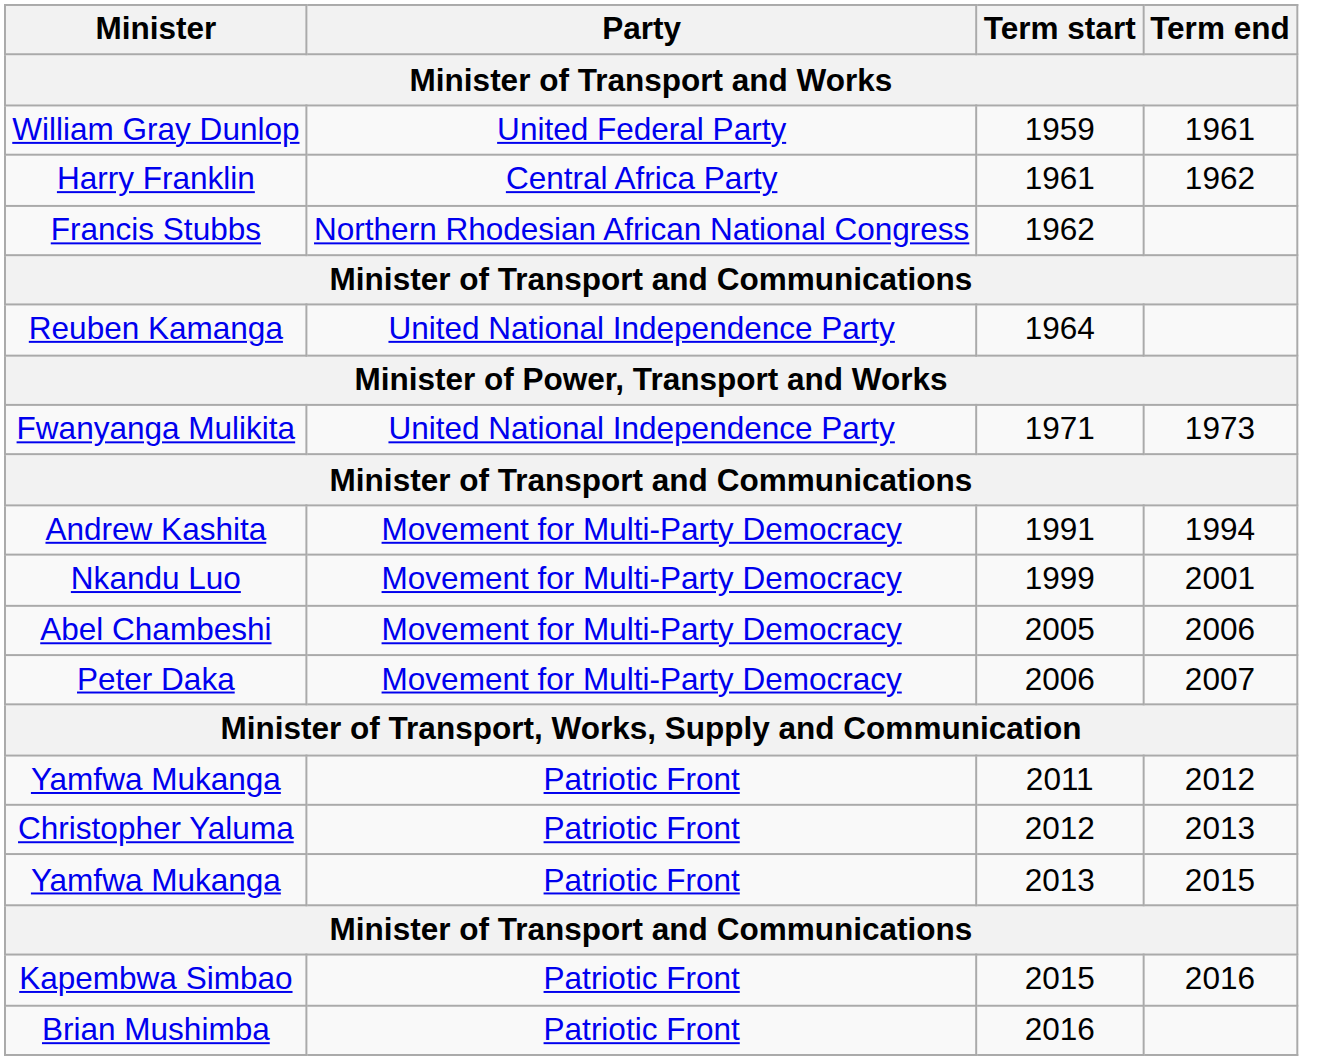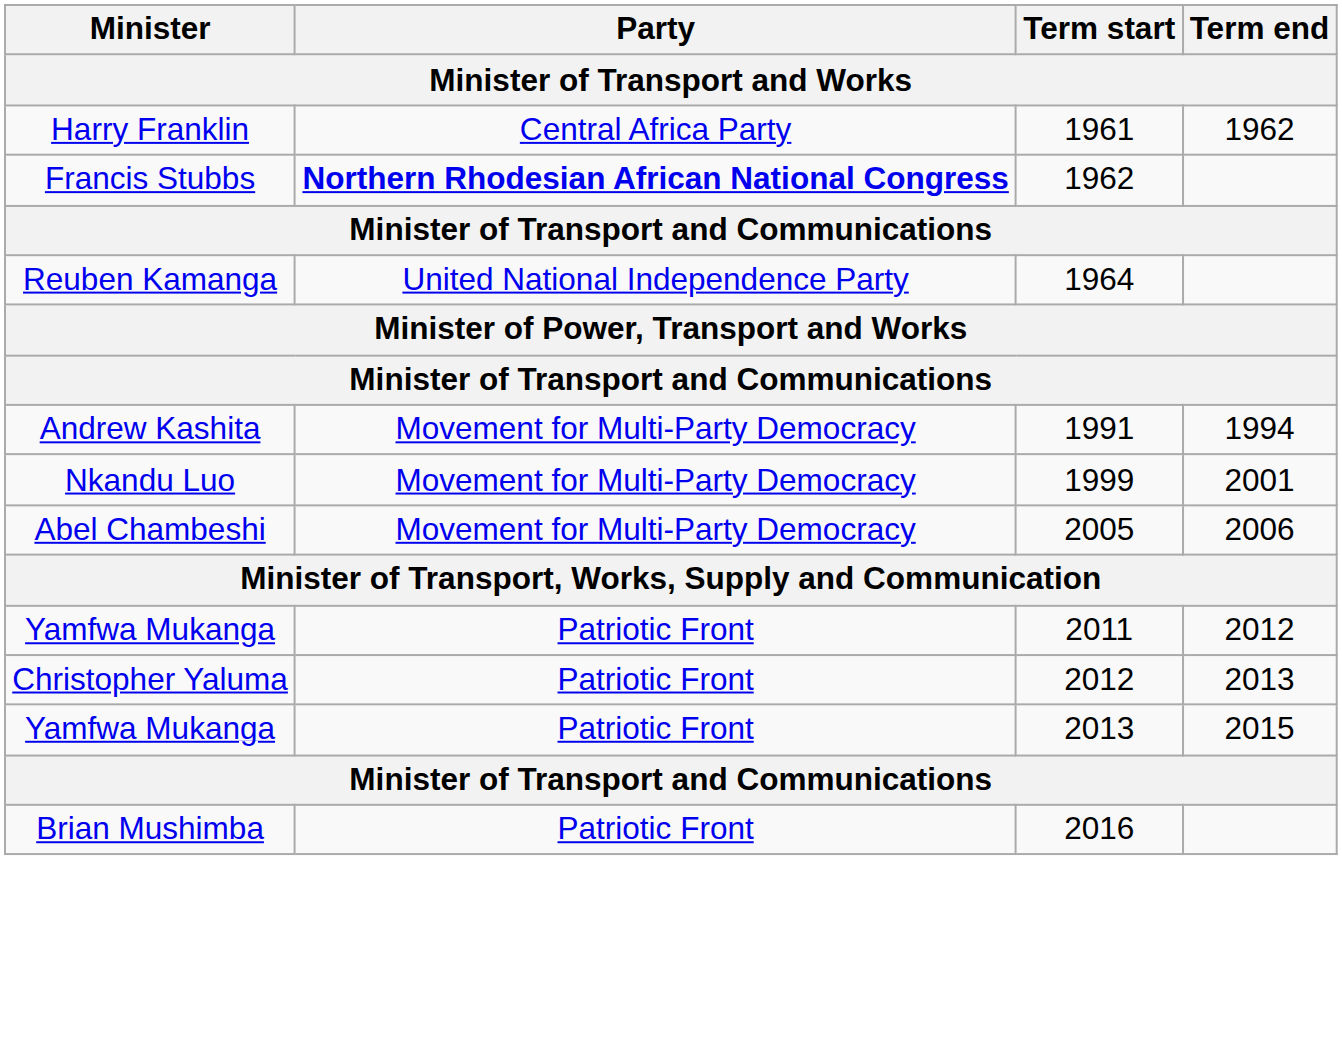- row: William Gray Dunlop | United Federal Party | 1959 | 1961
Francis Stubbs | Party: normal -> bold
- row: Fwanyanga Mulikita | United National Independence Party | 1971 | 1973
- row: Peter Daka | Movement for Multi-Party Democracy | 2006 | 2007
- row: Kapembwa Simbao | Patriotic Front | 2015 | 2016
